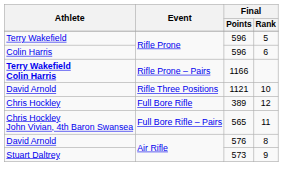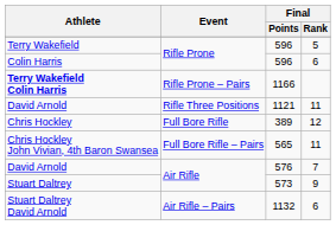David Arnold / 1121 | Final / Rank: 10 -> 11
David Arnold / 576 | Final / Rank: 8 -> 7
+ row: Stuart Daltrey David Arnold | Air Rifle – Pairs | 1132 | 6
